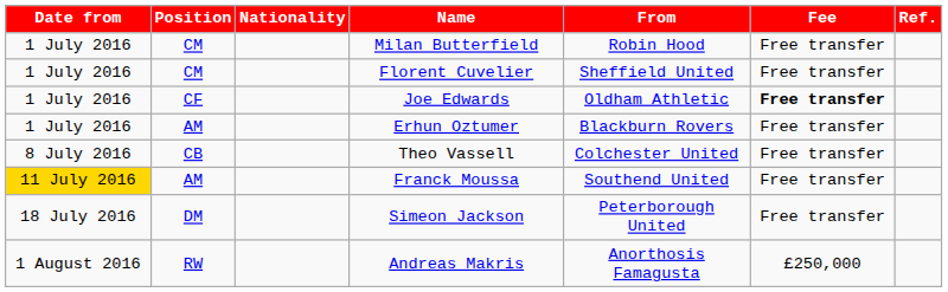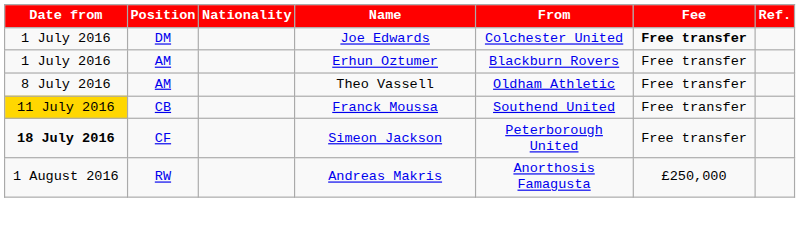- row: 1 July 2016 | CM | Milan Butterfield | Robin Hood | Free transfer
- row: 1 July 2016 | CM | Florent Cuvelier | Sheffield United | Free transfer
Joe Edwards | Position: CF -> DM
Joe Edwards | From: Oldham Athletic -> Colchester United
Theo Vassell | Position: CB -> AM
Theo Vassell | From: Colchester United -> Oldham Athletic
Franck Moussa | Position: AM -> CB
Simeon Jackson | Date from: normal -> bold
Simeon Jackson | Position: DM -> CF
